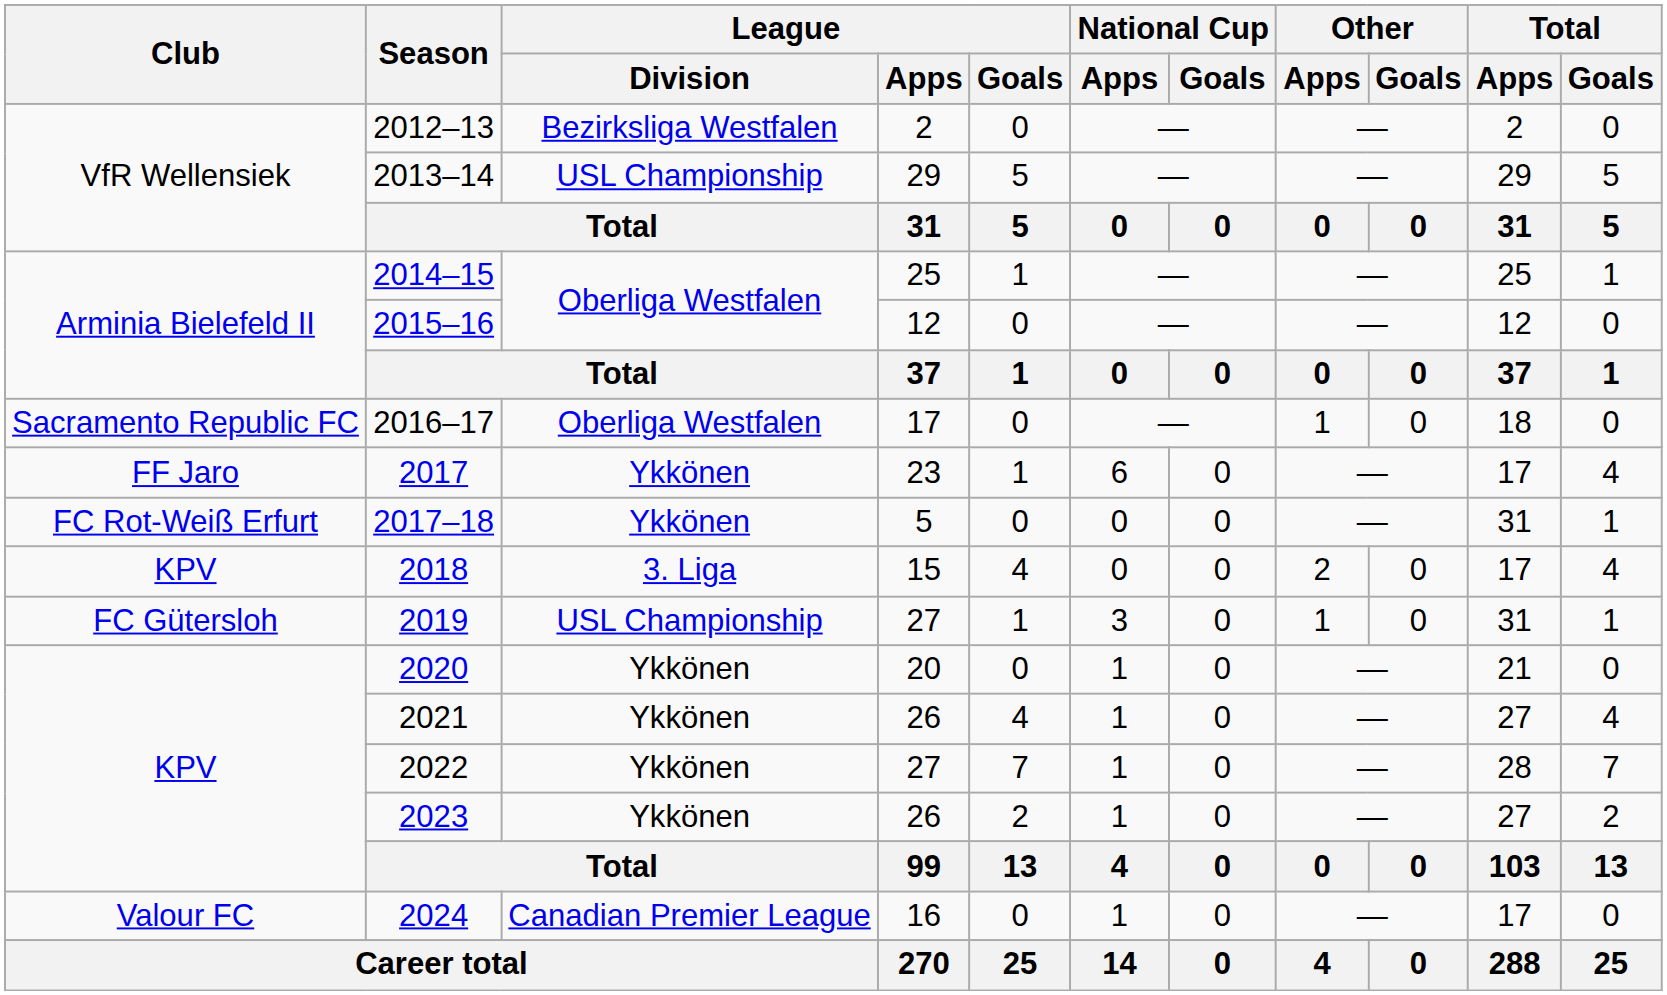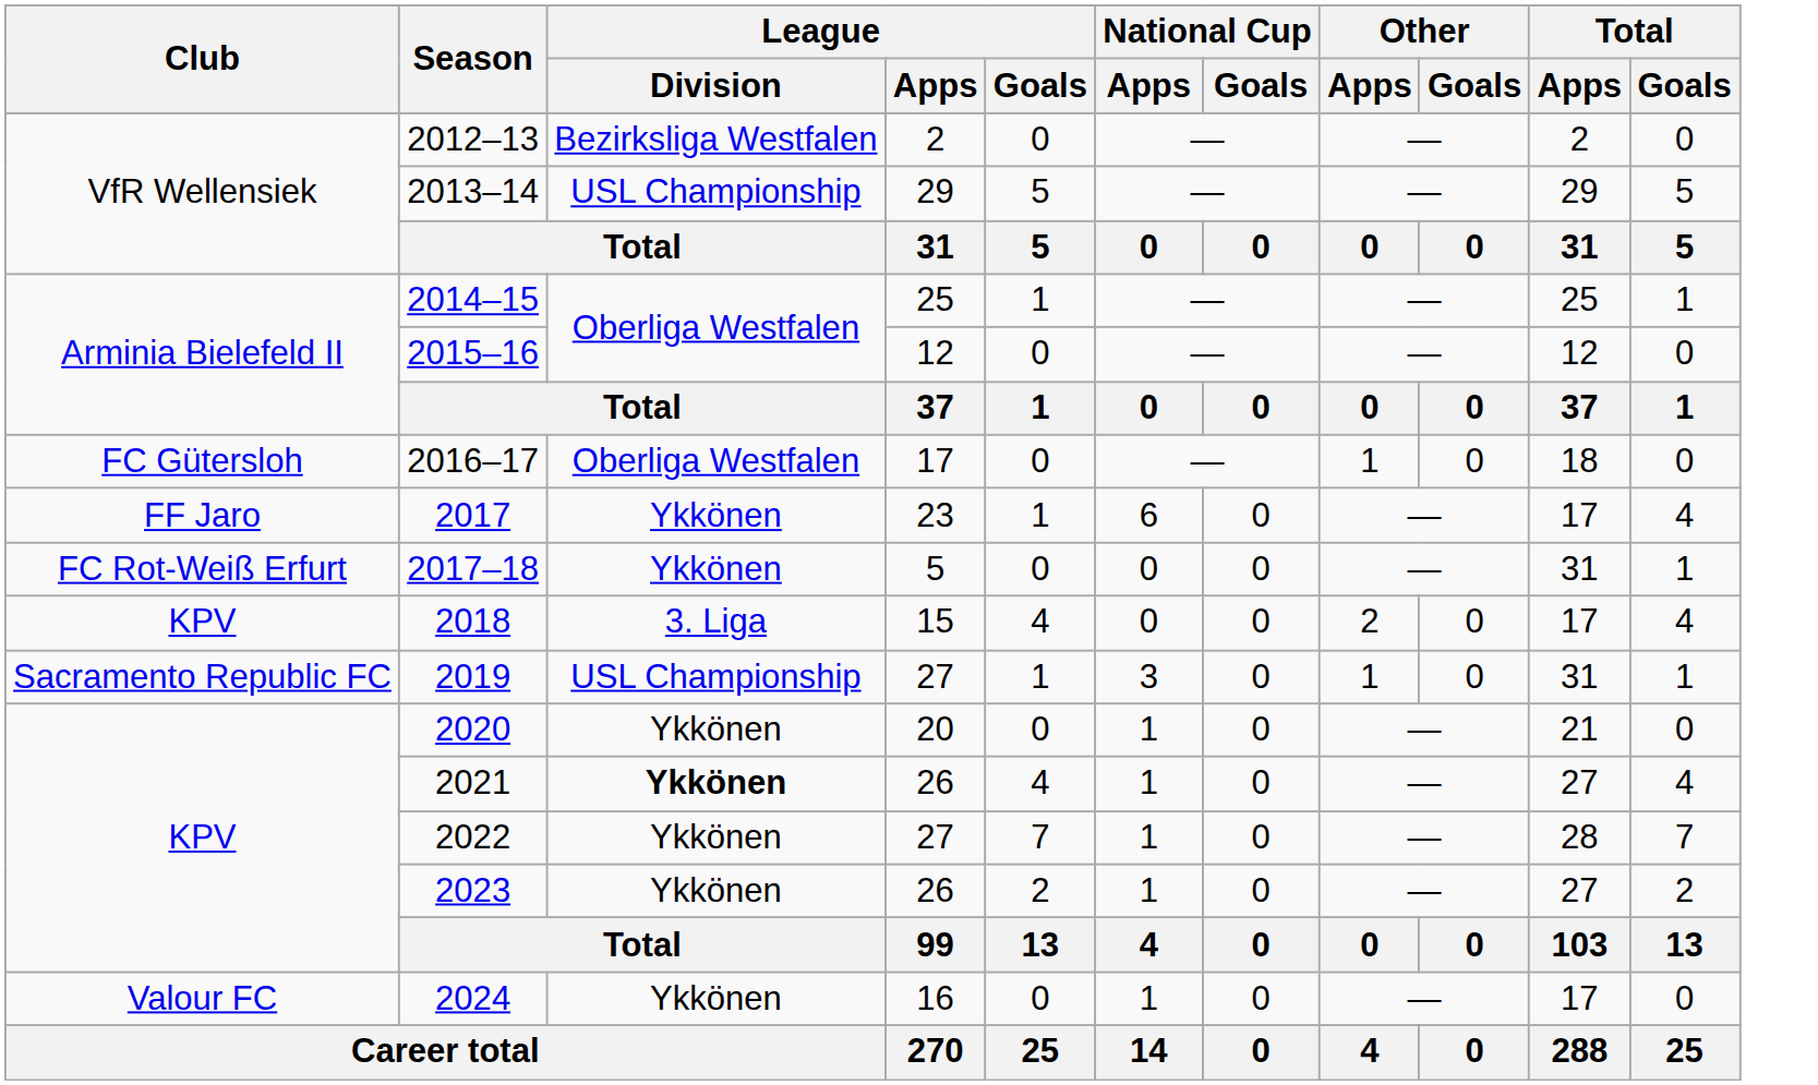2016–17 | Club: Sacramento Republic FC -> FC Gütersloh
2019 | Club: FC Gütersloh -> Sacramento Republic FC
2021 | League / Division: normal -> bold
2024 | League / Division: Canadian Premier League -> Ykkönen
